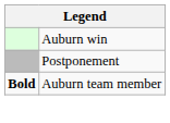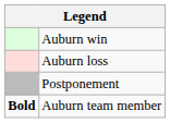+ row: Auburn loss
